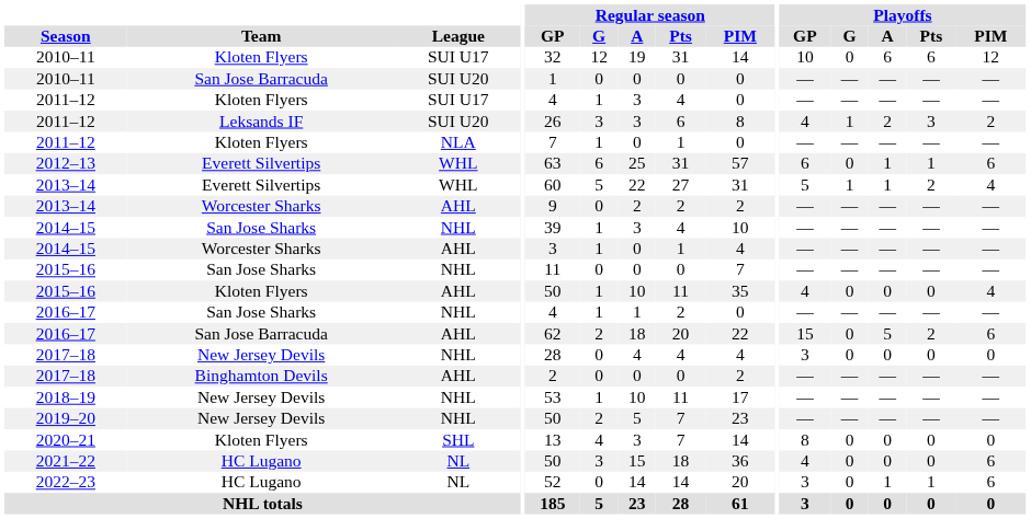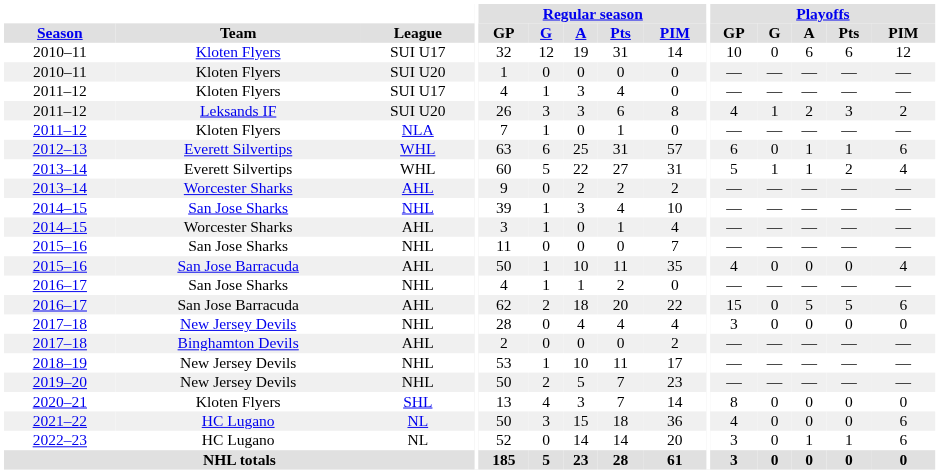2010–11 / SUI U20 | Team: San Jose Barracuda -> Kloten Flyers
2015–16 / AHL | Team: Kloten Flyers -> San Jose Barracuda
2016–17 / AHL | Playoffs / Pts: 2 -> 5
